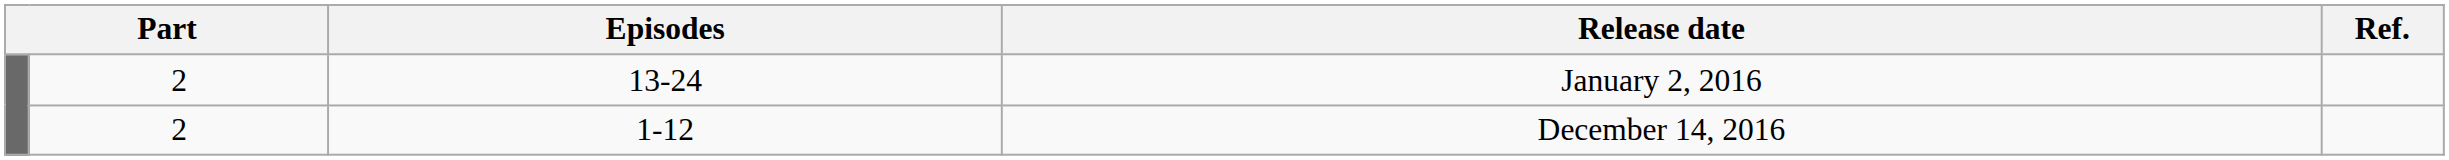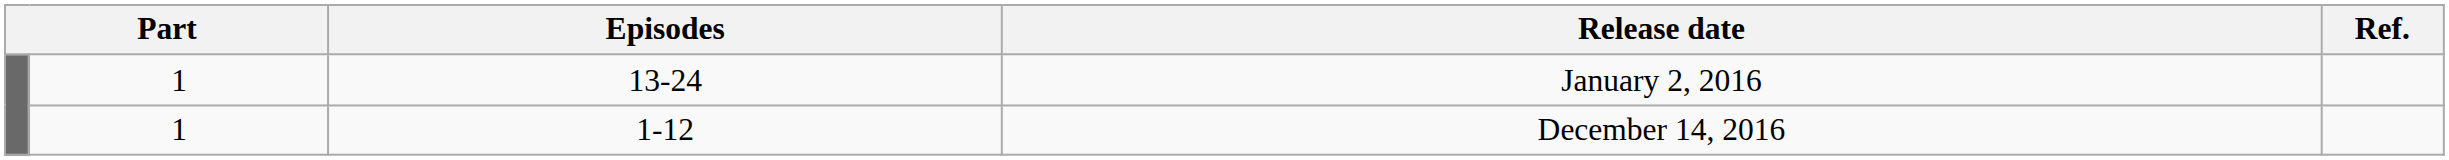January 2, 2016 | column 2: 2 -> 1
December 14, 2016 | column 2: 2 -> 1
